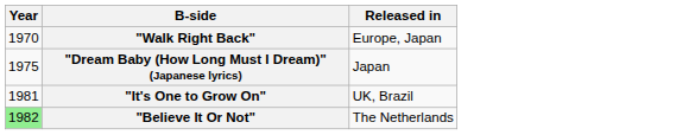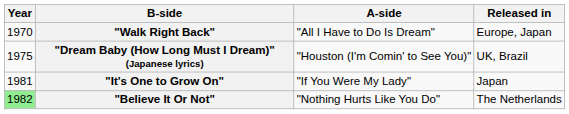+ column: A-side | "All I Have to Do Is Dream" | "Houston (I'm Comin' to See You)" | "If You Were My Lady" | "Nothing Hurts Like You Do"
"Dream Baby (How Long Must I Dream)" (Japanese lyrics) | Released in: Japan -> UK, Brazil
"It's One to Grow On" | Released in: UK, Brazil -> Japan
